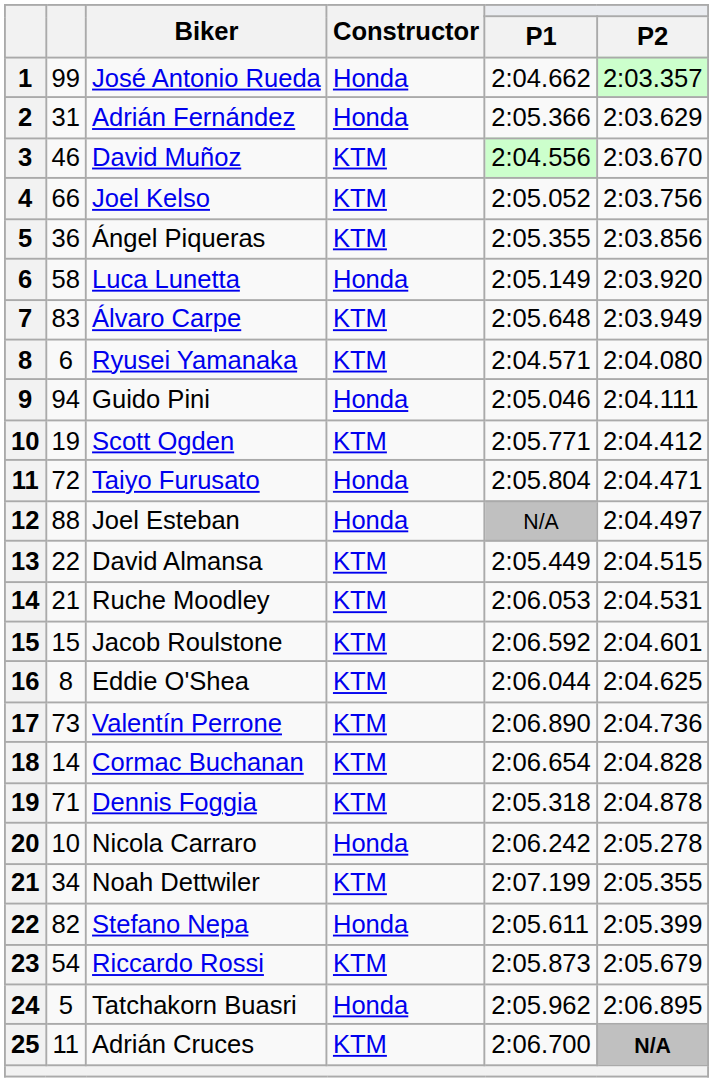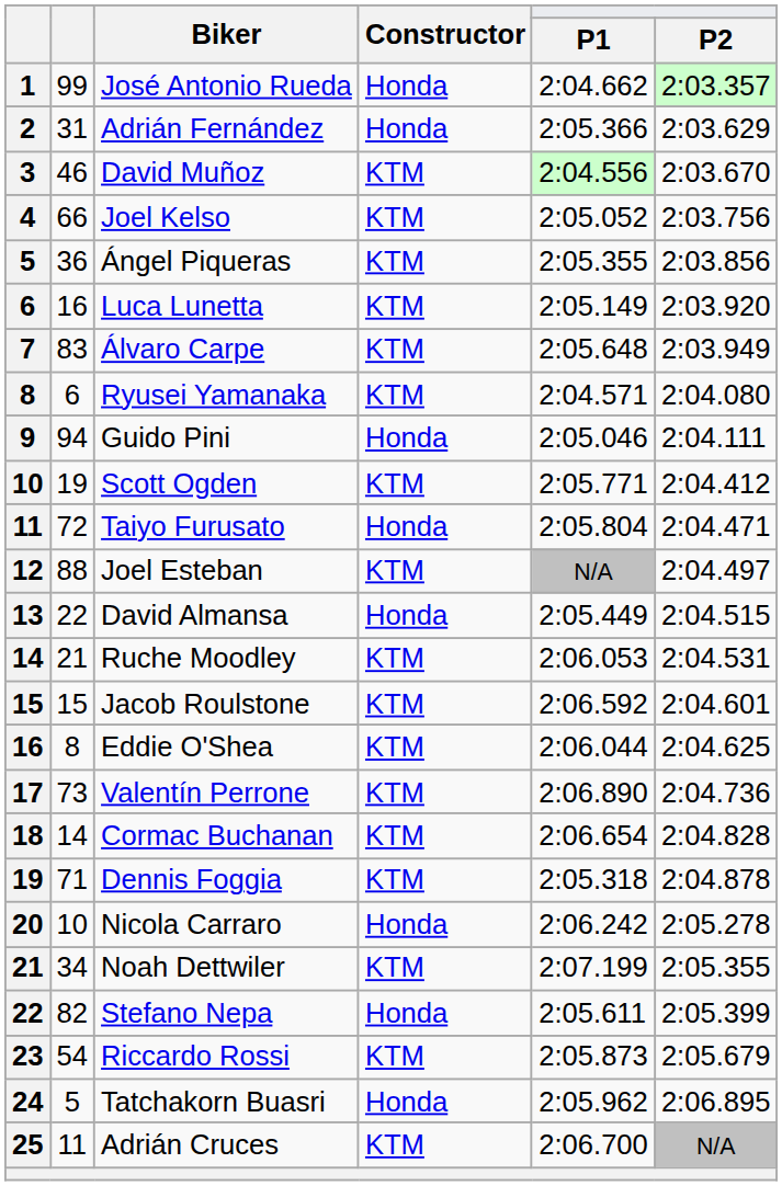Luca Lunetta | column 2: 58 -> 16
Luca Lunetta | Constructor: Honda -> KTM
Joel Esteban | Constructor: Honda -> KTM
David Almansa | Constructor: KTM -> Honda
Adrián Cruces | P2: bold -> normal
